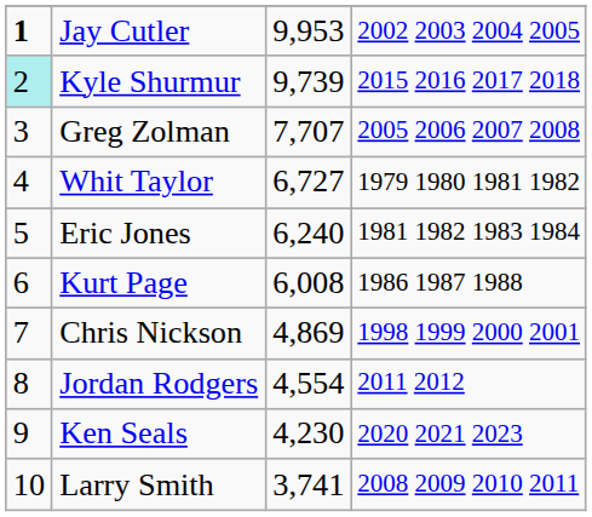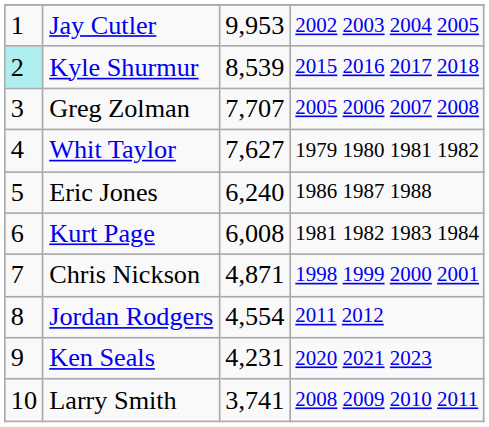Jay Cutler | column 1: bold -> normal
Kyle Shurmur | column 3: 9,739 -> 8,539
Whit Taylor | column 3: 6,727 -> 7,627
Eric Jones | column 4: 1981 1982 1983 1984 -> 1986 1987 1988
Kurt Page | column 4: 1986 1987 1988 -> 1981 1982 1983 1984
Chris Nickson | column 3: 4,869 -> 4,871
Ken Seals | column 3: 4,230 -> 4,231
